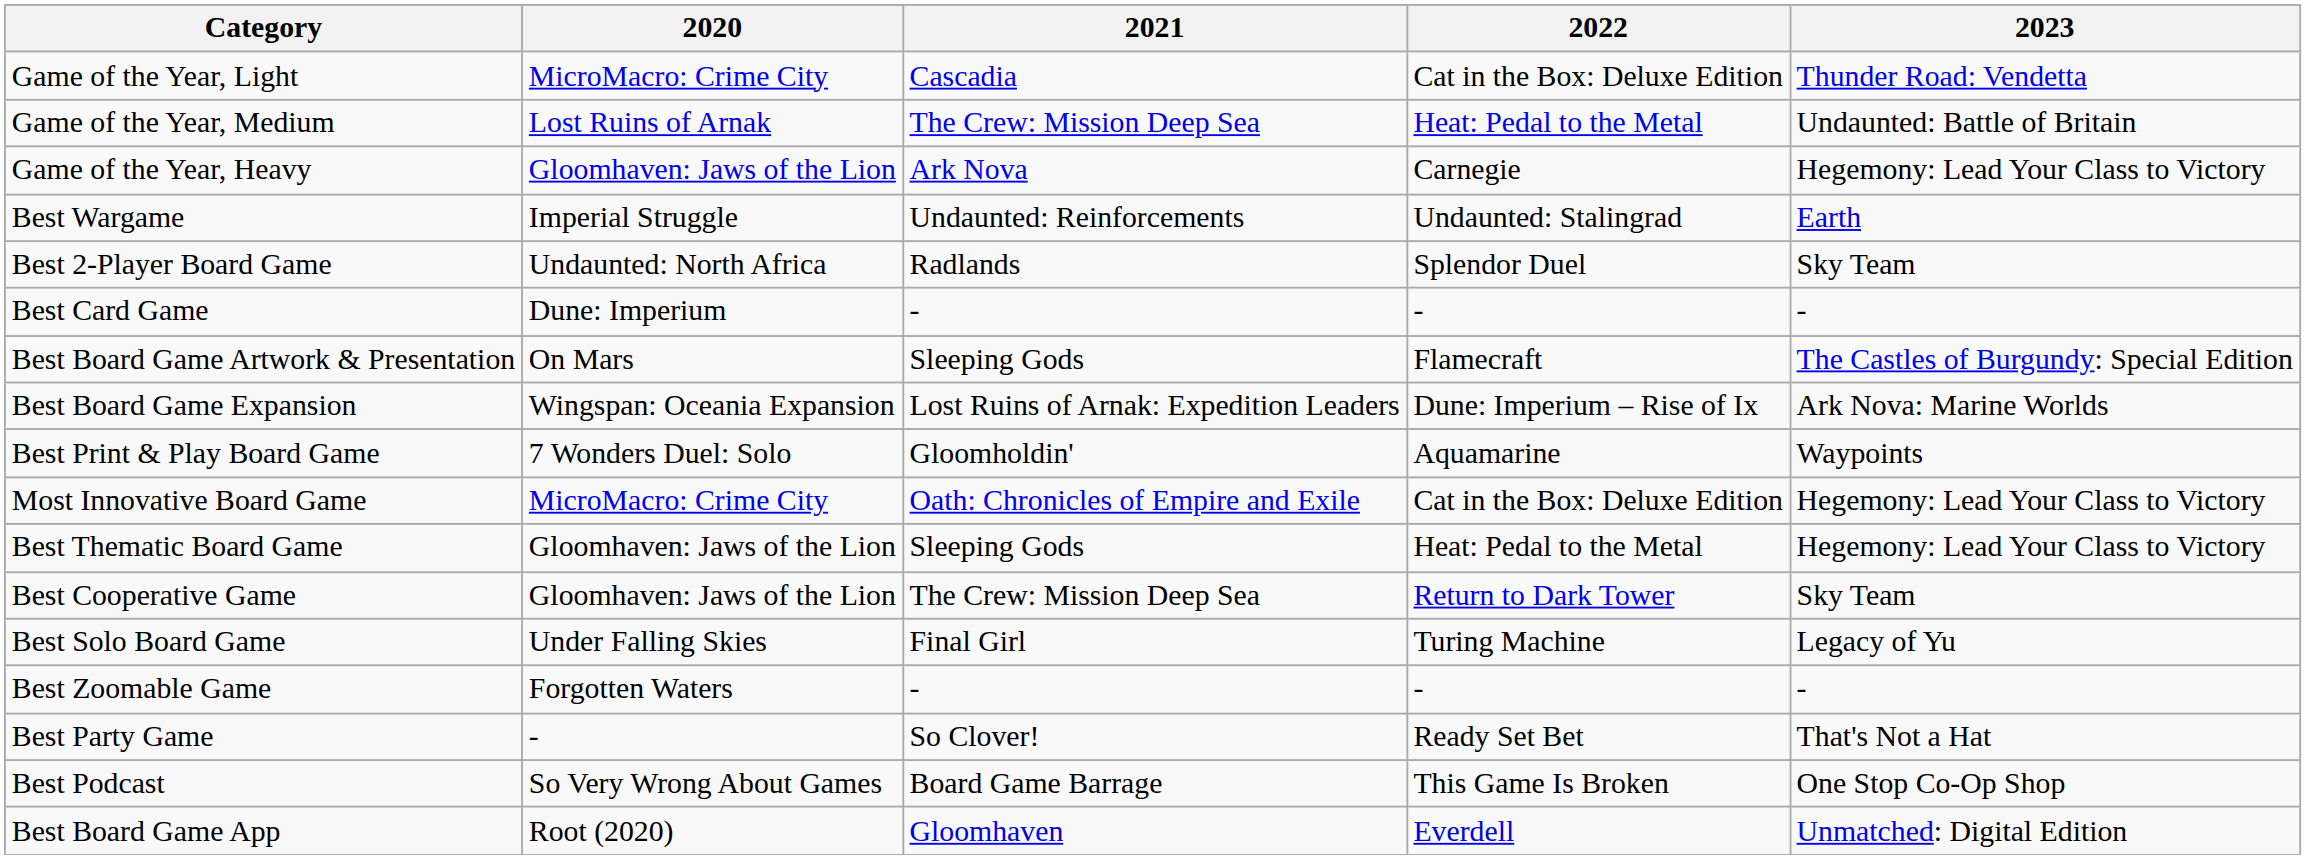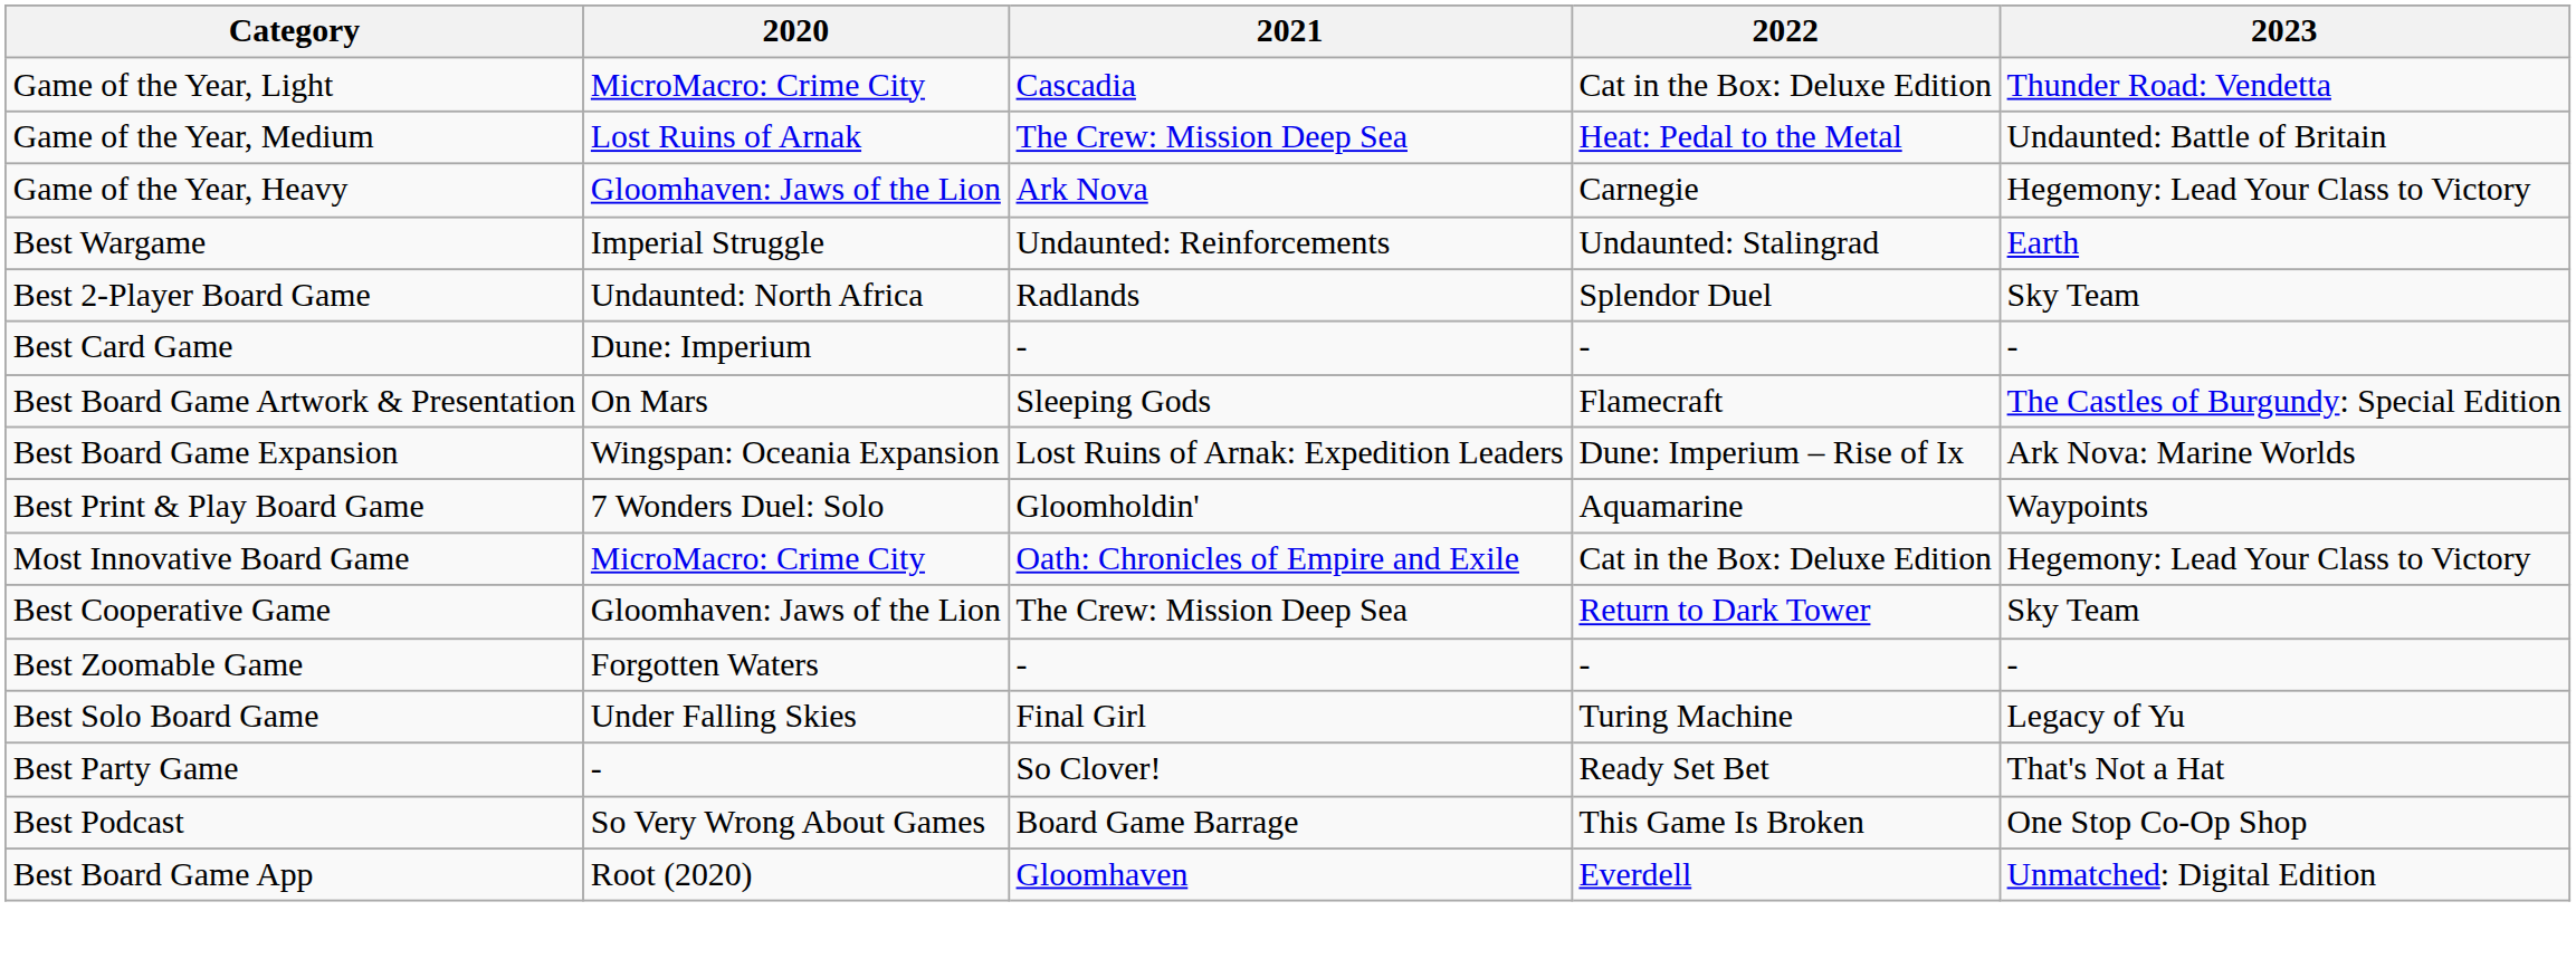- row: Best Thematic Board Game | Gloomhaven: Jaws of the Lion | Sleeping Gods | Heat: Pedal to the Metal | Hegemony: Lead Your Class to Victory
rows swapped: Best Solo Board Game <-> Best Zoomable Game
